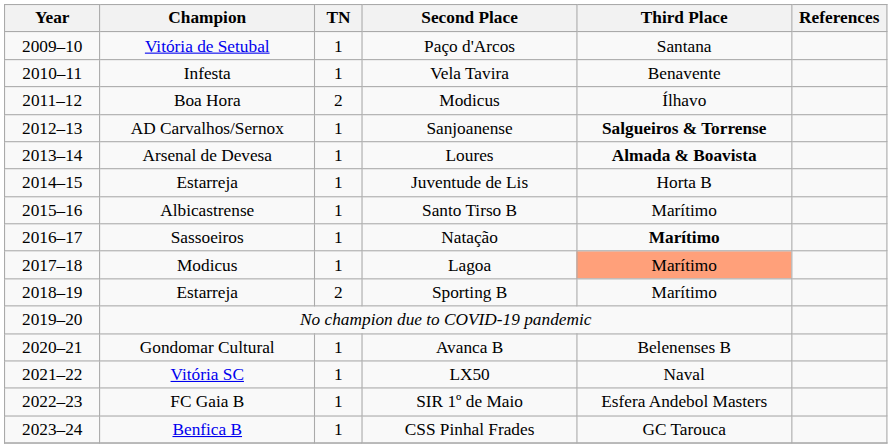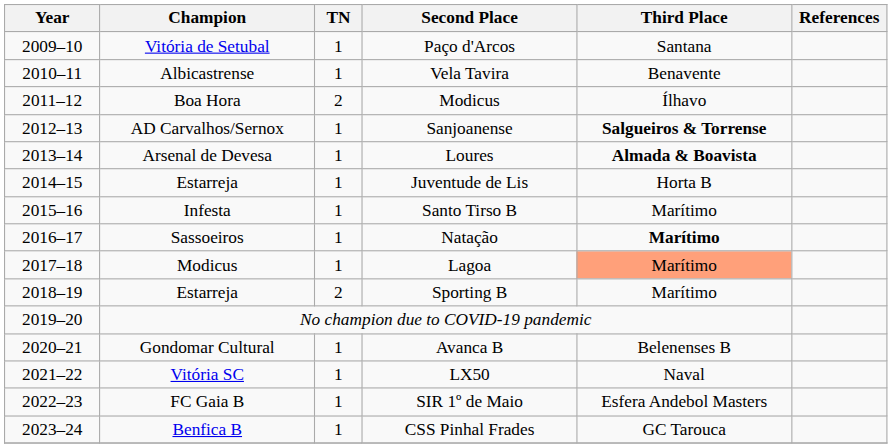Vela Tavira | Champion: Infesta -> Albicastrense
Santo Tirso B | Champion: Albicastrense -> Infesta
